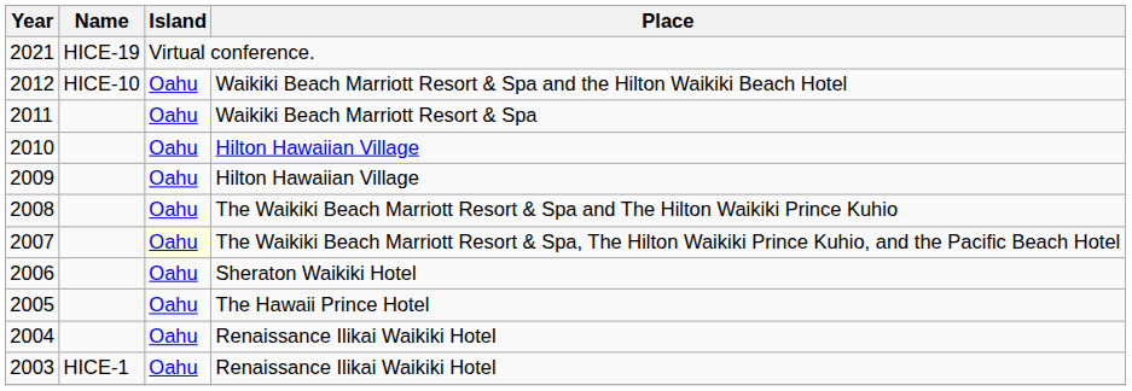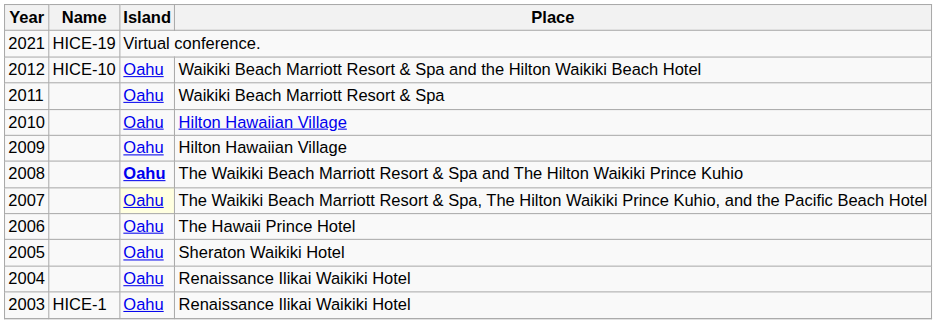2008 | Island: normal -> bold
2006 | Place: Sheraton Waikiki Hotel -> The Hawaii Prince Hotel
2005 | Place: The Hawaii Prince Hotel -> Sheraton Waikiki Hotel
